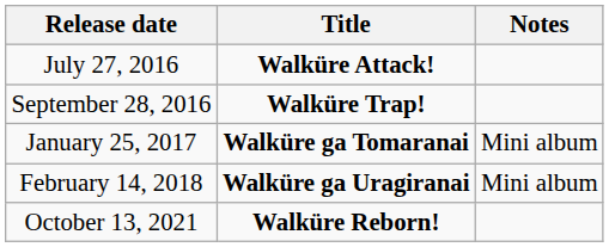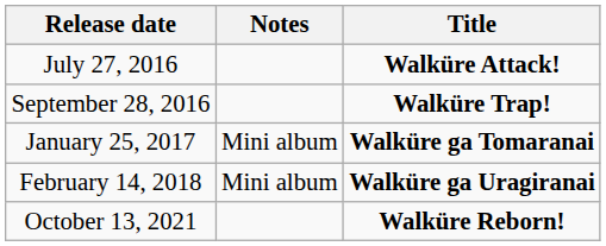columns swapped: Title <-> Notes
